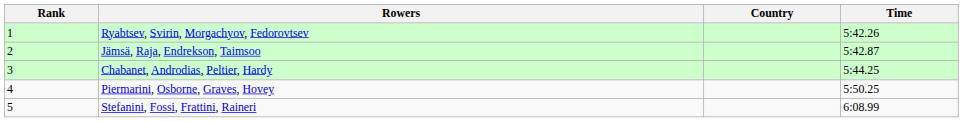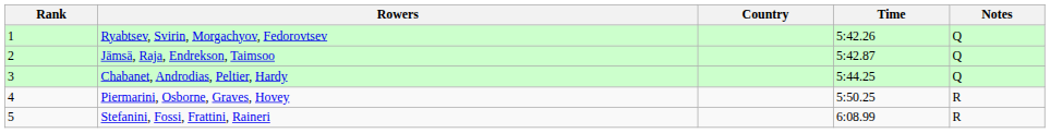+ column: Notes | Q | Q | Q | R | R
